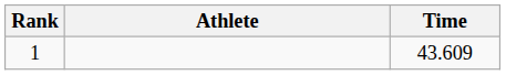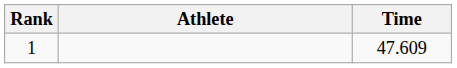1 | Time: 43.609 -> 47.609
